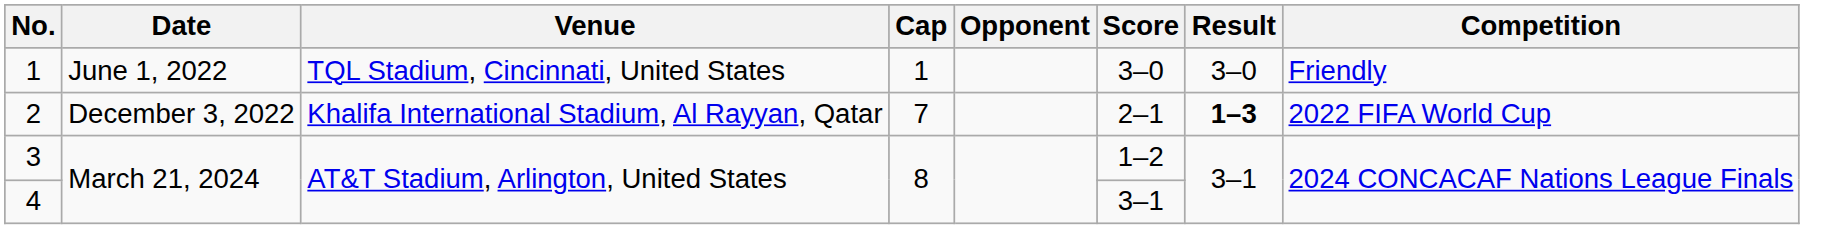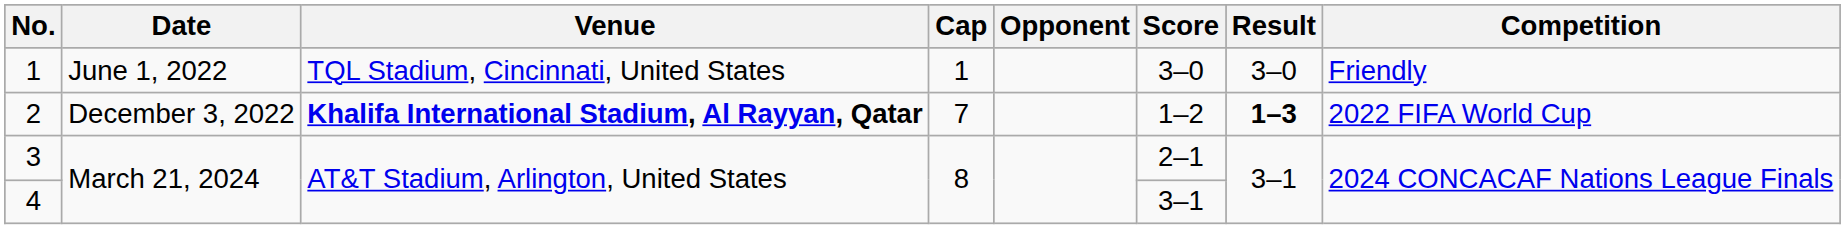2 | Venue: normal -> bold
2 | Score: 2–1 -> 1–2
3 | Score: 1–2 -> 2–1
